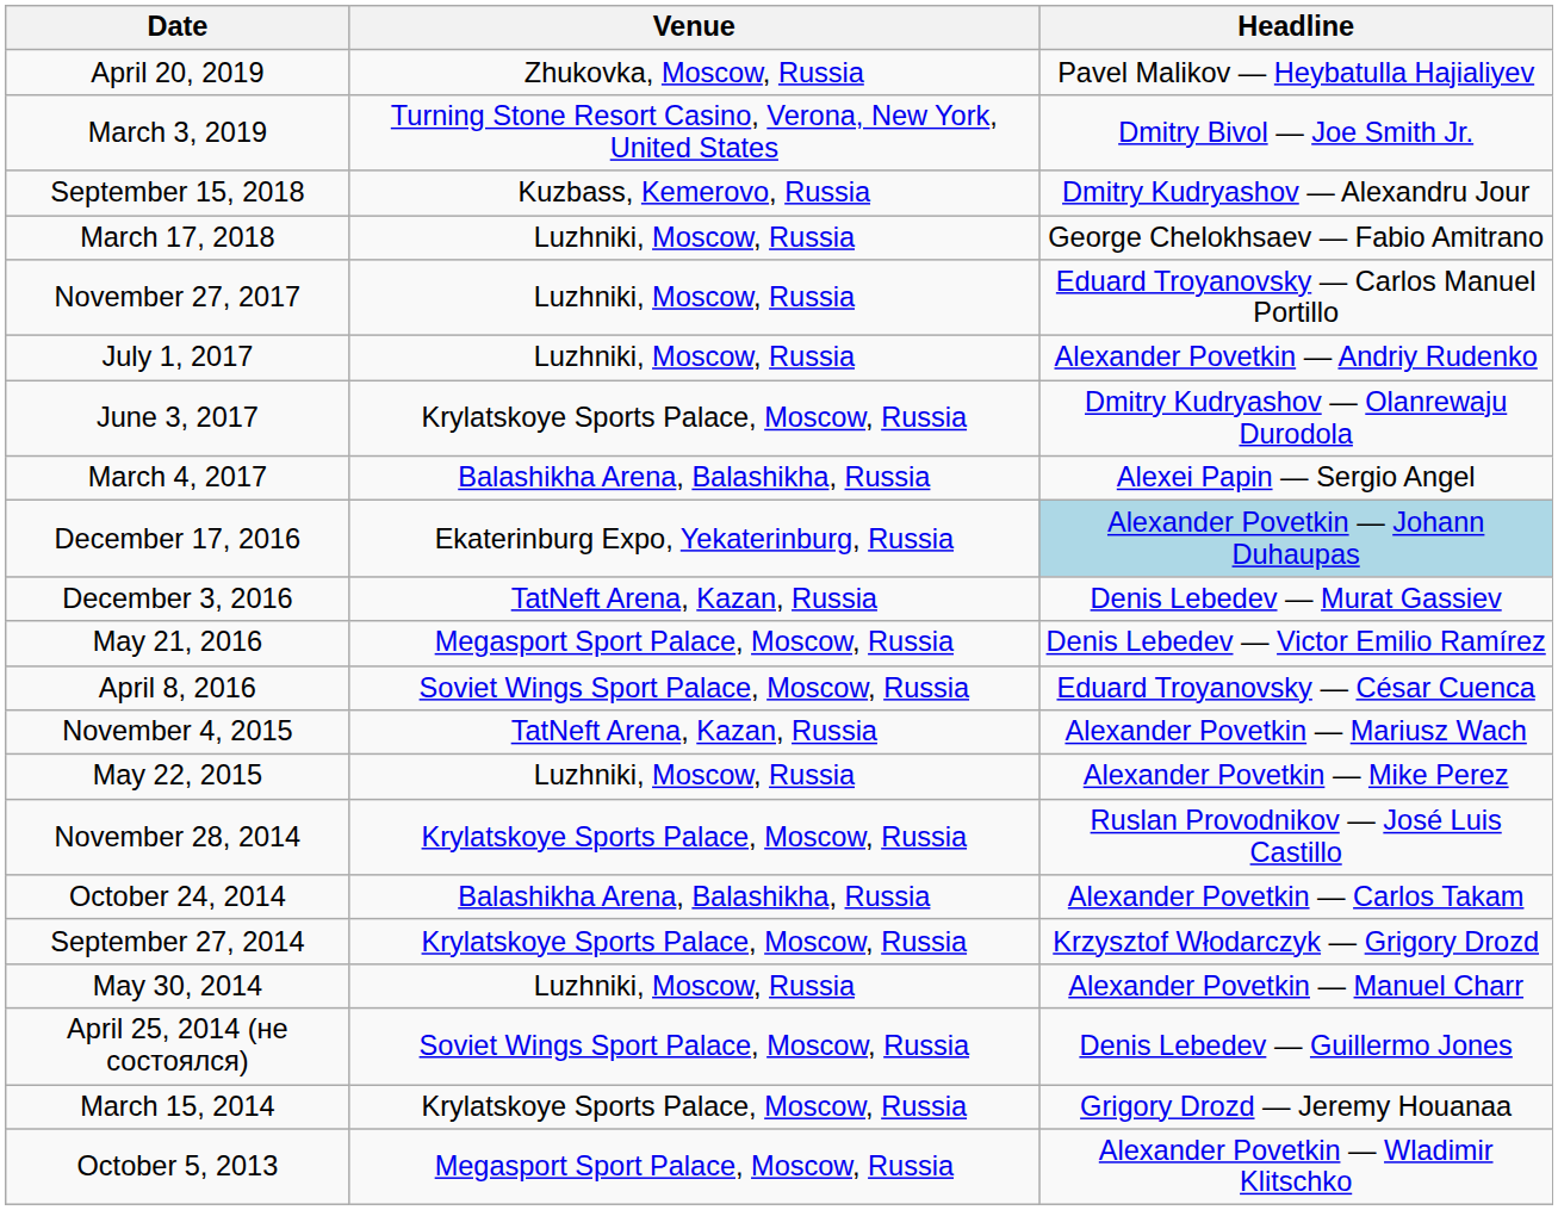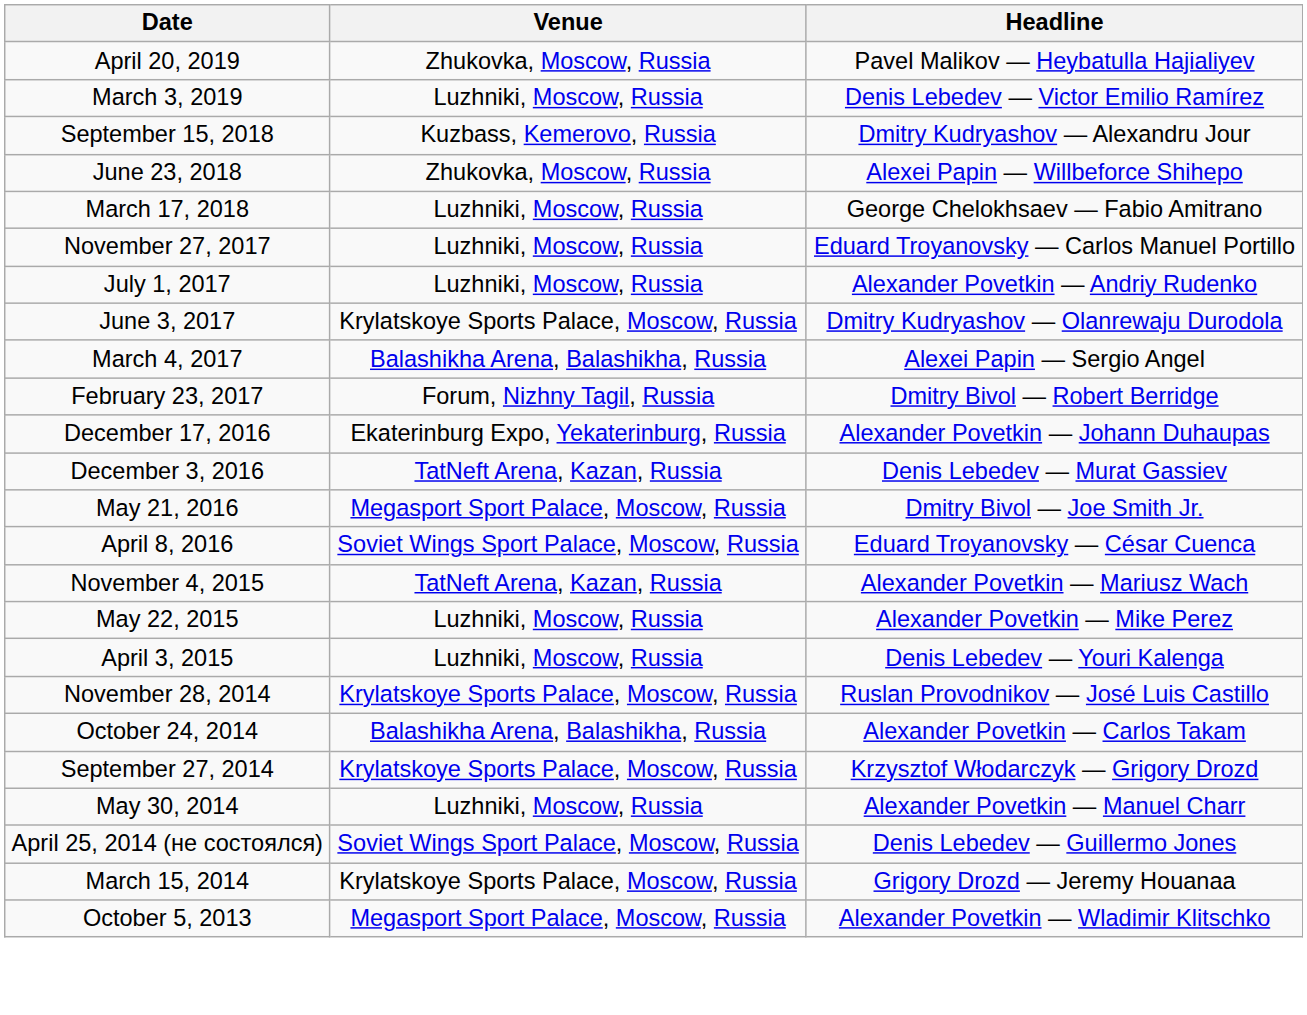March 3, 2019 | Venue: Turning Stone Resort Casino, Verona, New York, United States -> Luzhniki, Moscow, Russia
March 3, 2019 | Headline: Dmitry Bivol — Joe Smith Jr. -> Denis Lebedev — Victor Emilio Ramírez
+ row: June 23, 2018 | Zhukovka, Moscow, Russia | Alexei Papin — Willbeforce Shihepo
+ row: February 23, 2017 | Forum, Nizhny Tagil, Russia | Dmitry Bivol — Robert Berridge
December 17, 2016 | Headline: lightblue background -> no background
May 21, 2016 | Headline: Denis Lebedev — Victor Emilio Ramírez -> Dmitry Bivol — Joe Smith Jr.
+ row: April 3, 2015 | Luzhniki, Moscow, Russia | Denis Lebedev — Youri Kalenga
